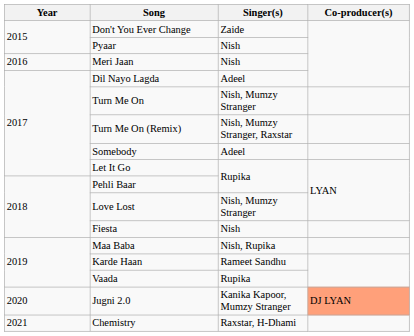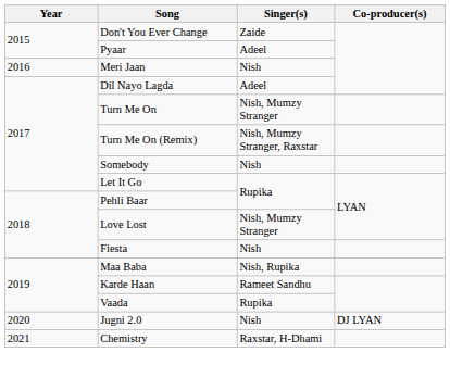Pyaar | Singer(s): Nish -> Adeel
Somebody | Singer(s): Adeel -> Nish
Jugni 2.0 | Singer(s): Kanika Kapoor, Mumzy Stranger -> Nish
Jugni 2.0 | Co-producer(s): lightsalmon background -> no background
